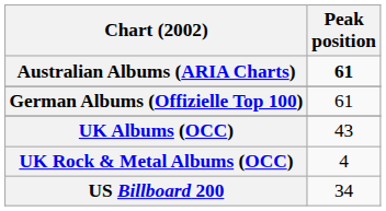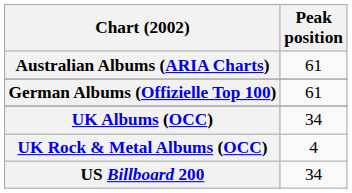Australian Albums (ARIA Charts) | Peak position: bold -> normal
UK Albums (OCC) | Peak position: 43 -> 34
